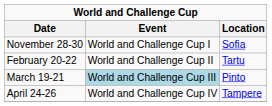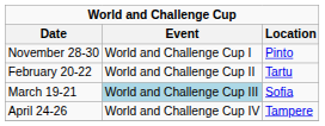November 28-30 | Location: Sofia -> Pinto
March 19-21 | Location: Pinto -> Sofia
